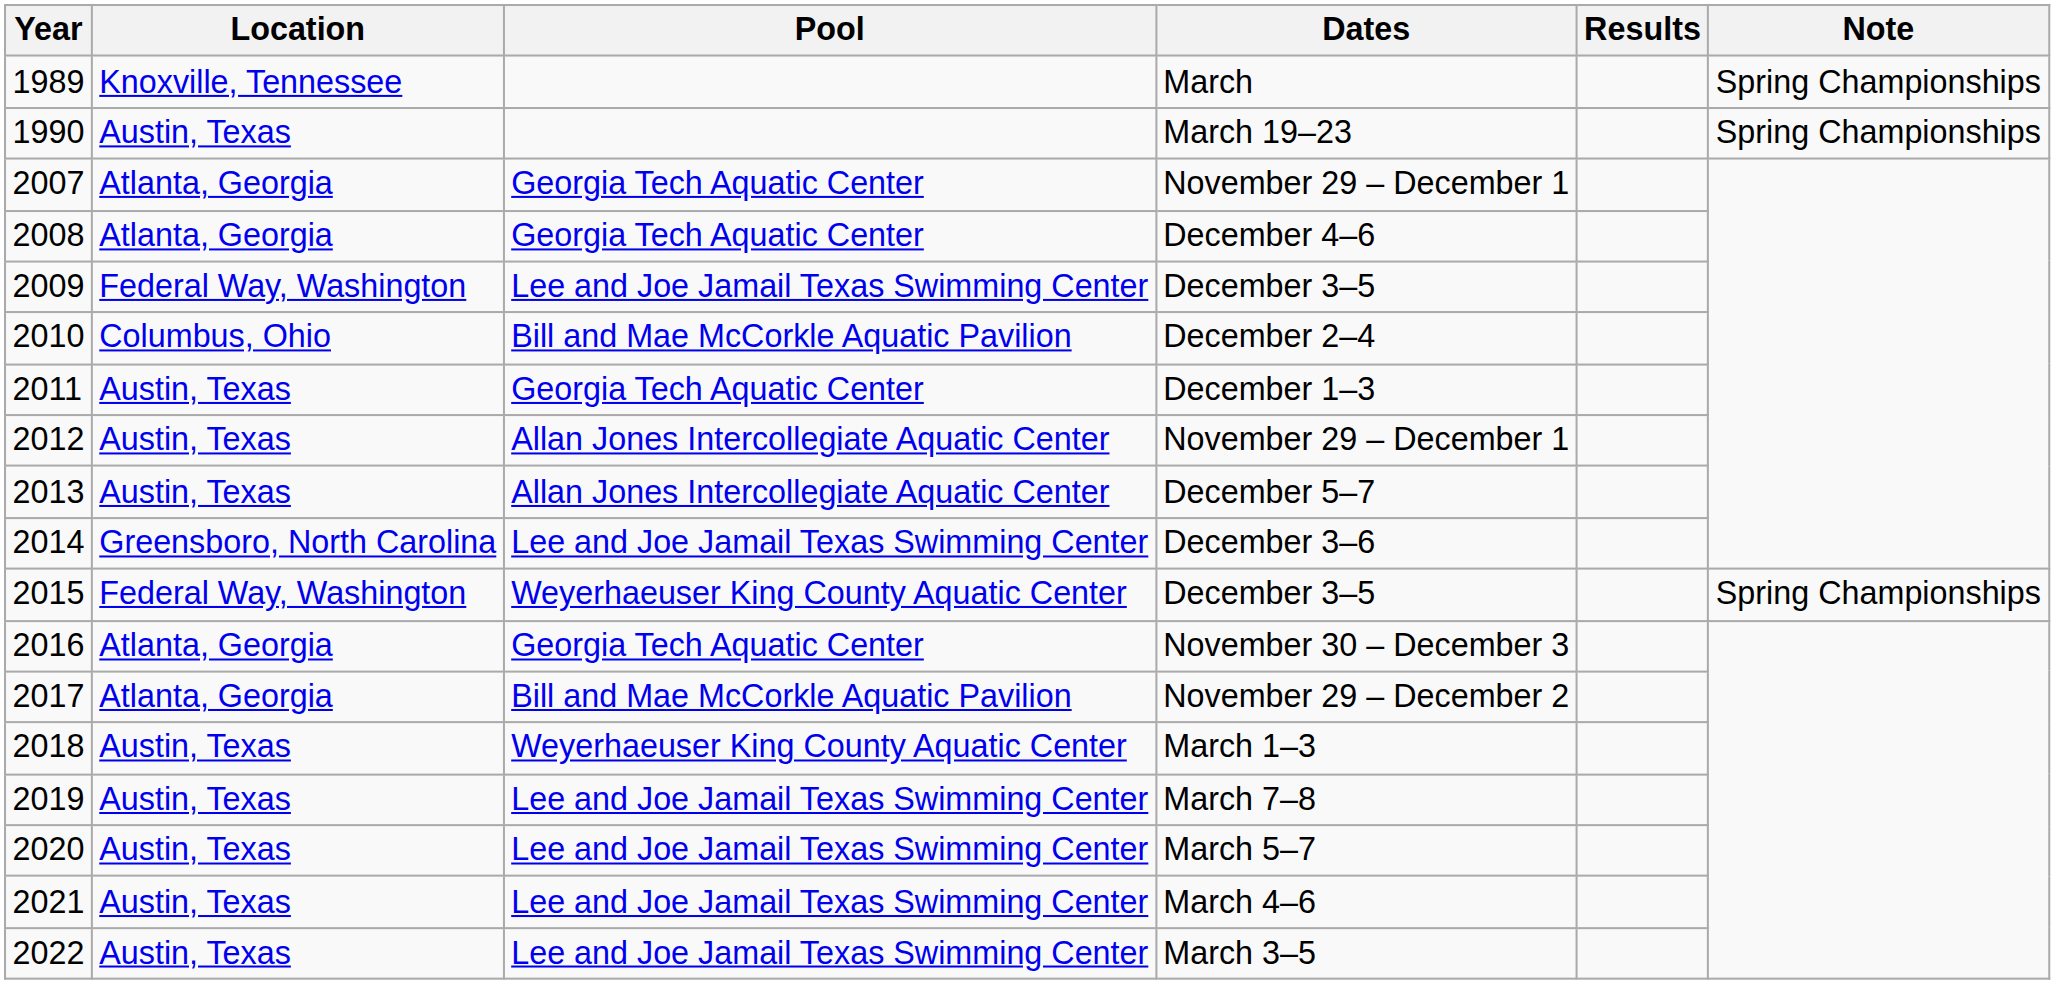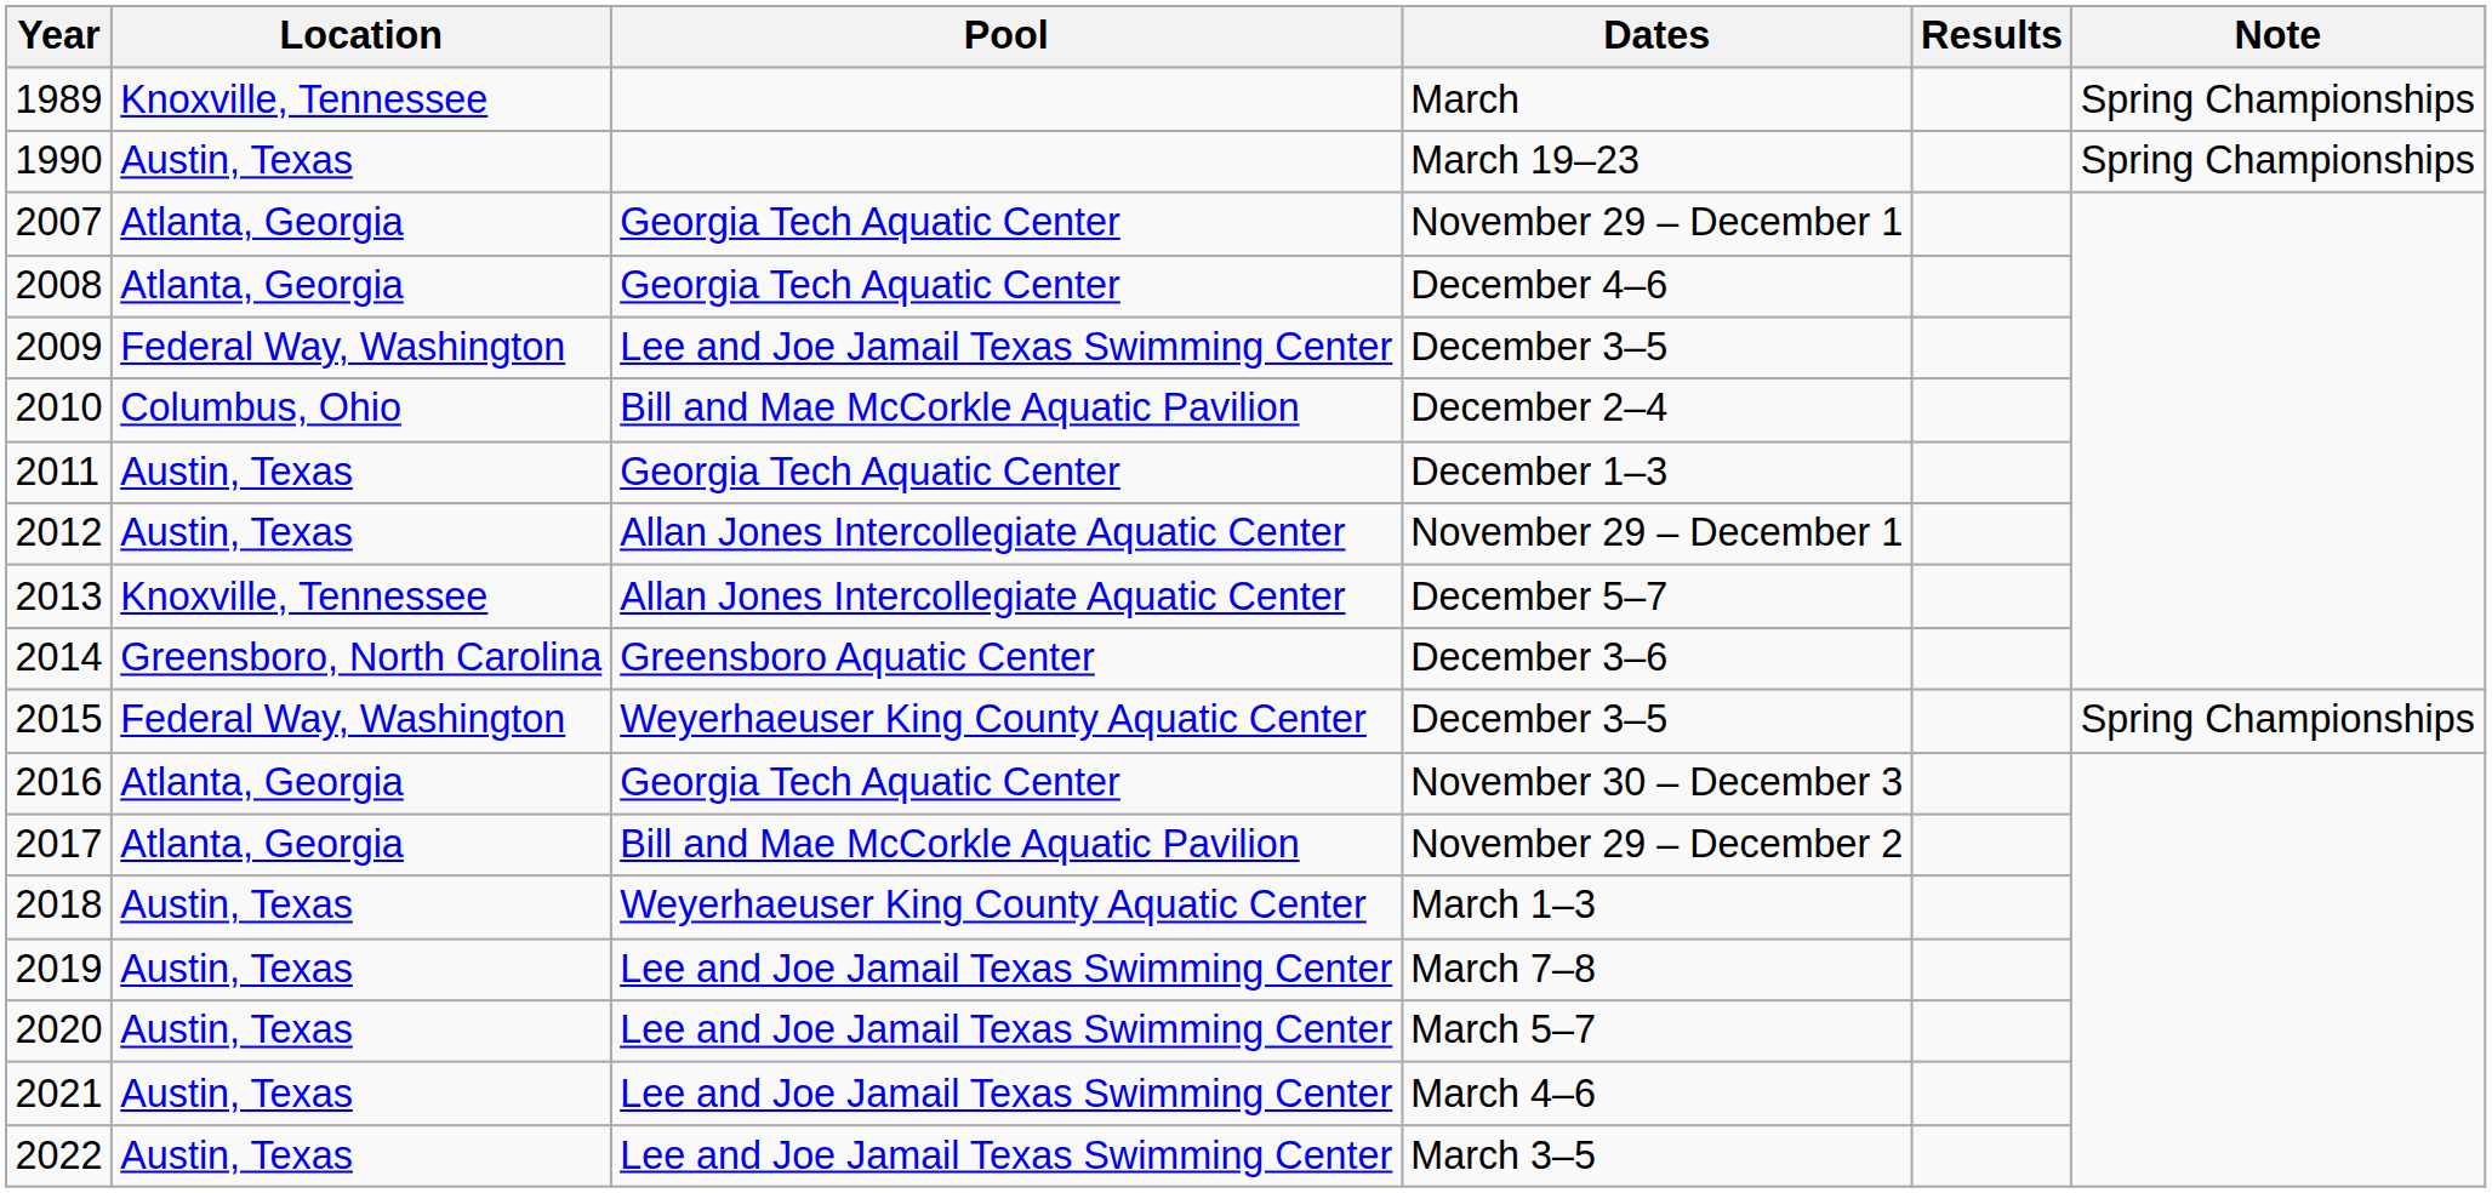2013 | Location: Austin, Texas -> Knoxville, Tennessee
2014 | Pool: Lee and Joe Jamail Texas Swimming Center -> Greensboro Aquatic Center
